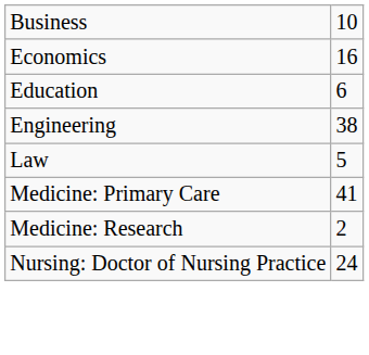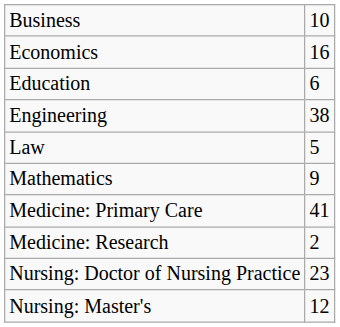+ row: Mathematics | 9
Nursing: Doctor of Nursing Practice | column 2: 24 -> 23
+ row: Nursing: Master's | 12
